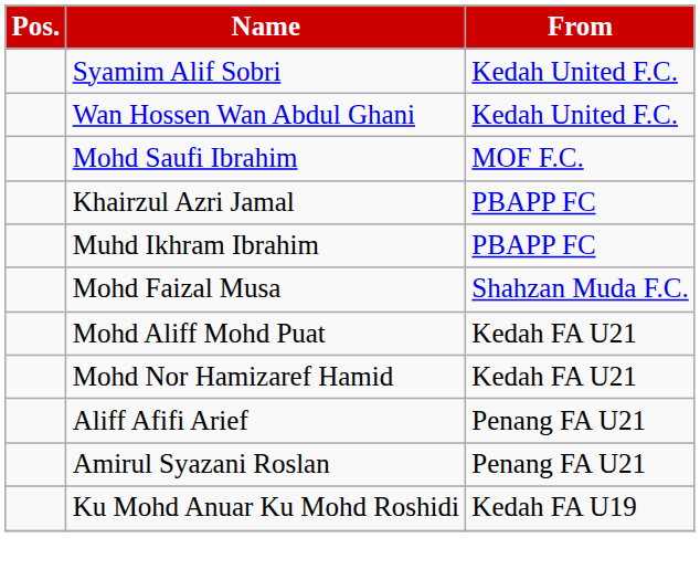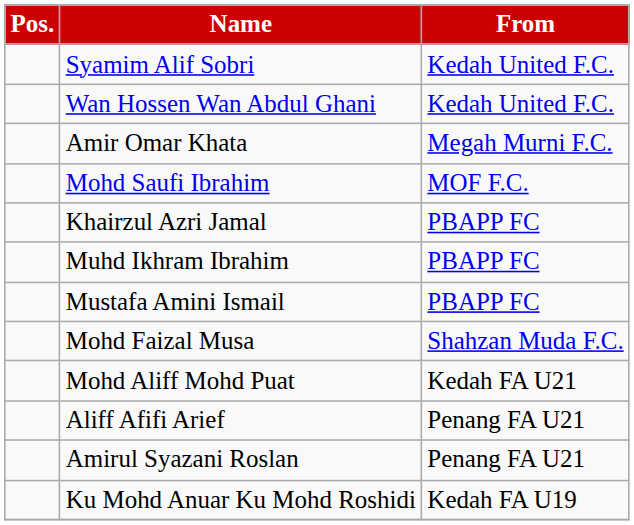+ row: Amir Omar Khata | Megah Murni F.C.
+ row: Mustafa Amini Ismail | PBAPP FC
- row: Mohd Nor Hamizaref Hamid | Kedah FA U21
